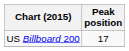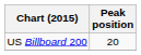US Billboard 200 | Peak position: 17 -> 20
